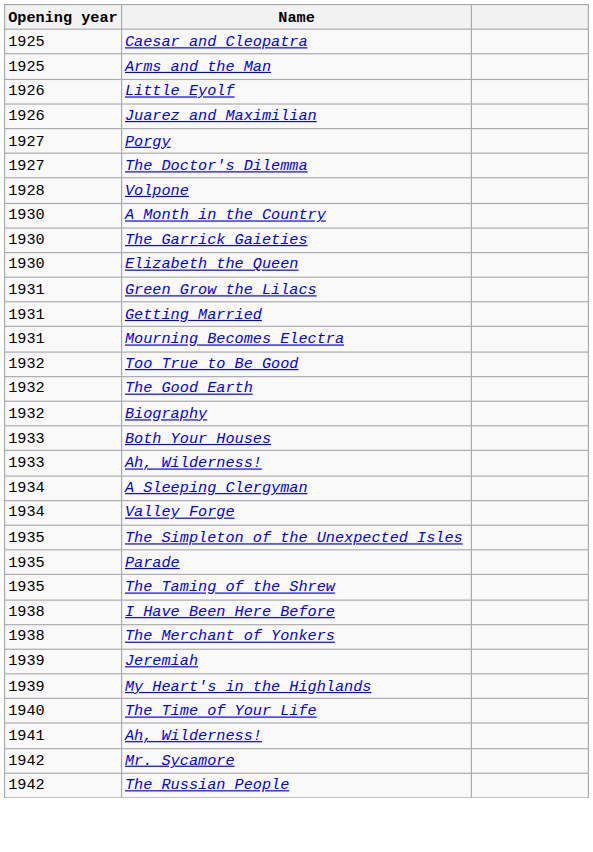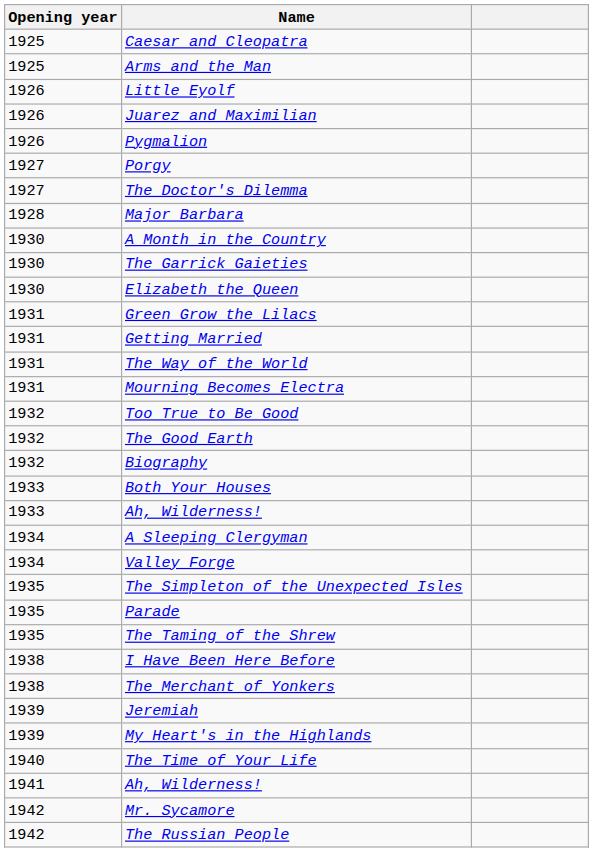+ row: 1926 | Pygmalion
- row: 1928 | Volpone
+ row: 1928 | Major Barbara
+ row: 1931 | The Way of the World
